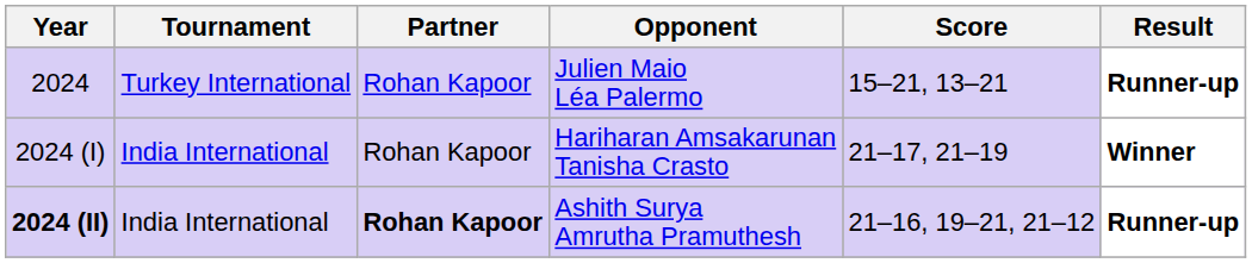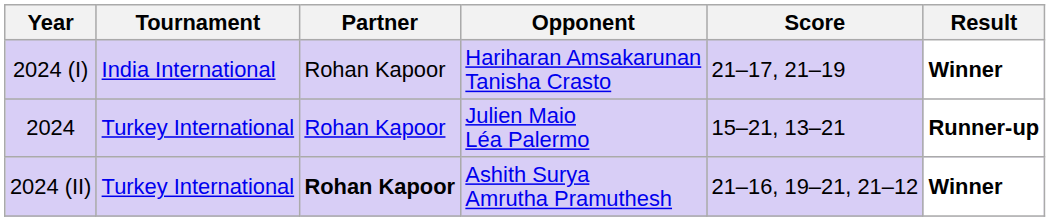rows swapped: Julien Maio Léa Palermo <-> Hariharan Amsakarunan Tanisha Crasto
Ashith Surya Amrutha Pramuthesh | Year: bold -> normal
Ashith Surya Amrutha Pramuthesh | Tournament: India International -> Turkey International
Ashith Surya Amrutha Pramuthesh | Result: Runner-up -> Winner
